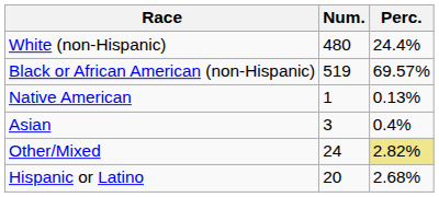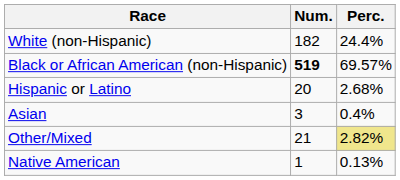White (non-Hispanic) | Num.: 480 -> 182
Black or African American (non-Hispanic) | Num.: normal -> bold
rows swapped: Native American <-> Hispanic or Latino
Other/Mixed | Num.: 24 -> 21
